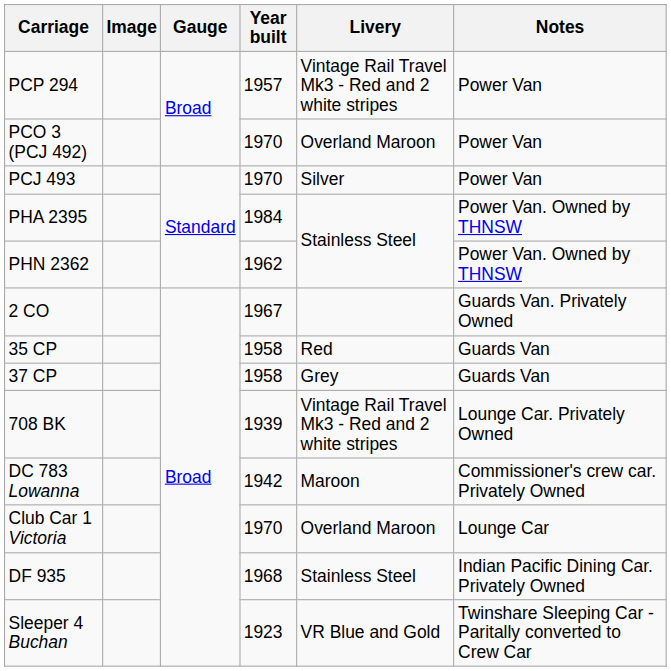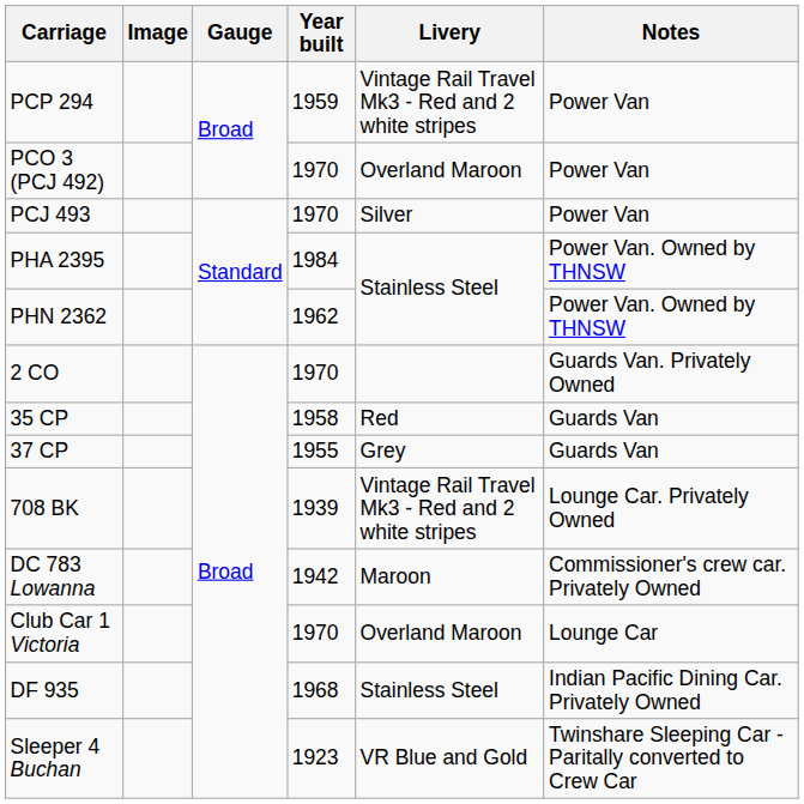PCP 294 | Year built: 1957 -> 1959
2 CO | Year built: 1967 -> 1970
37 CP | Year built: 1958 -> 1955
